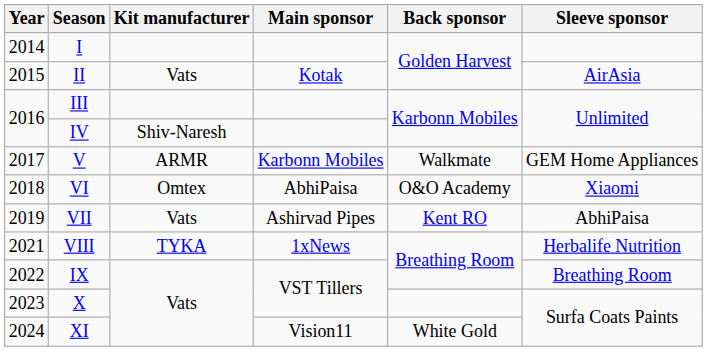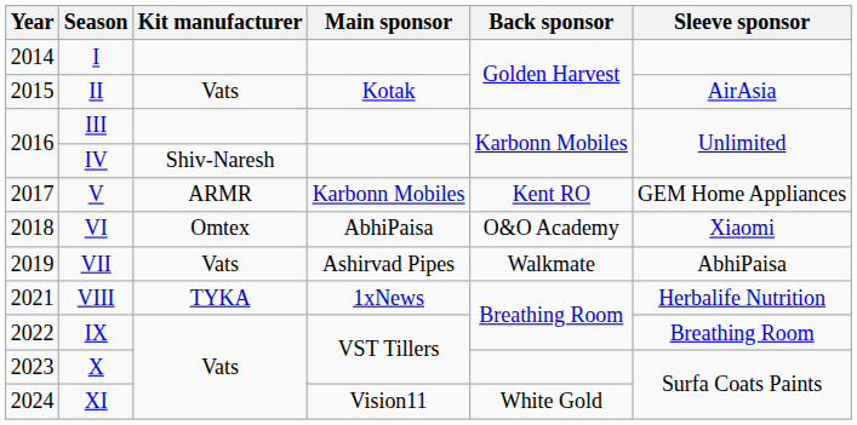V | Back sponsor: Walkmate -> Kent RO
VII | Back sponsor: Kent RO -> Walkmate
